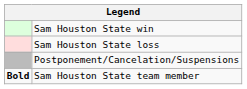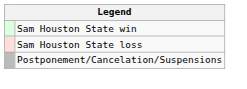- row: Bold | Sam Houston State team member
